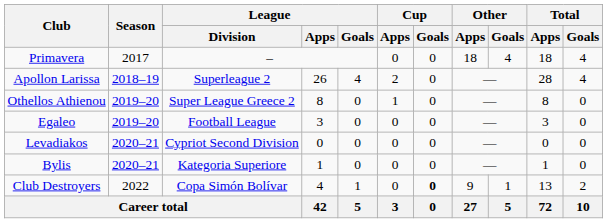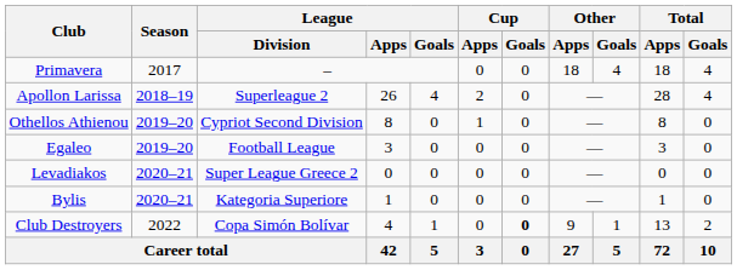Othellos Athienou | League / Division: Super League Greece 2 -> Cypriot Second Division
Levadiakos | League / Division: Cypriot Second Division -> Super League Greece 2
